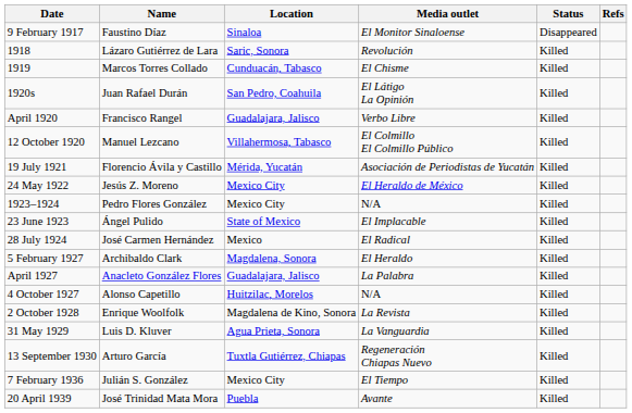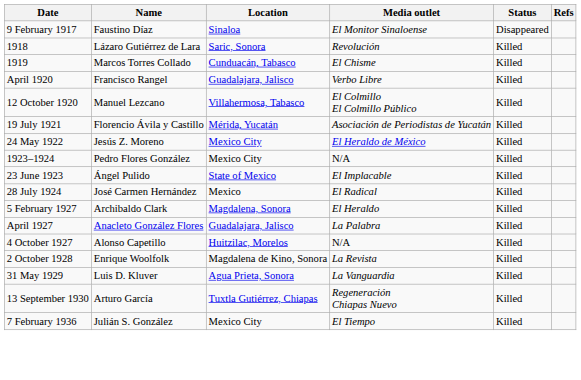- row: 1920s | Juan Rafael Durán | San Pedro, Coahuila | El Látigo La Opinión | Killed
- row: 20 April 1939 | José Trinidad Mata Mora | Puebla | Avante | Killed
